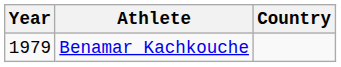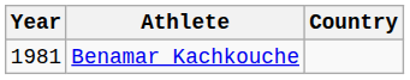Benamar Kachkouche | Year: 1979 -> 1981
